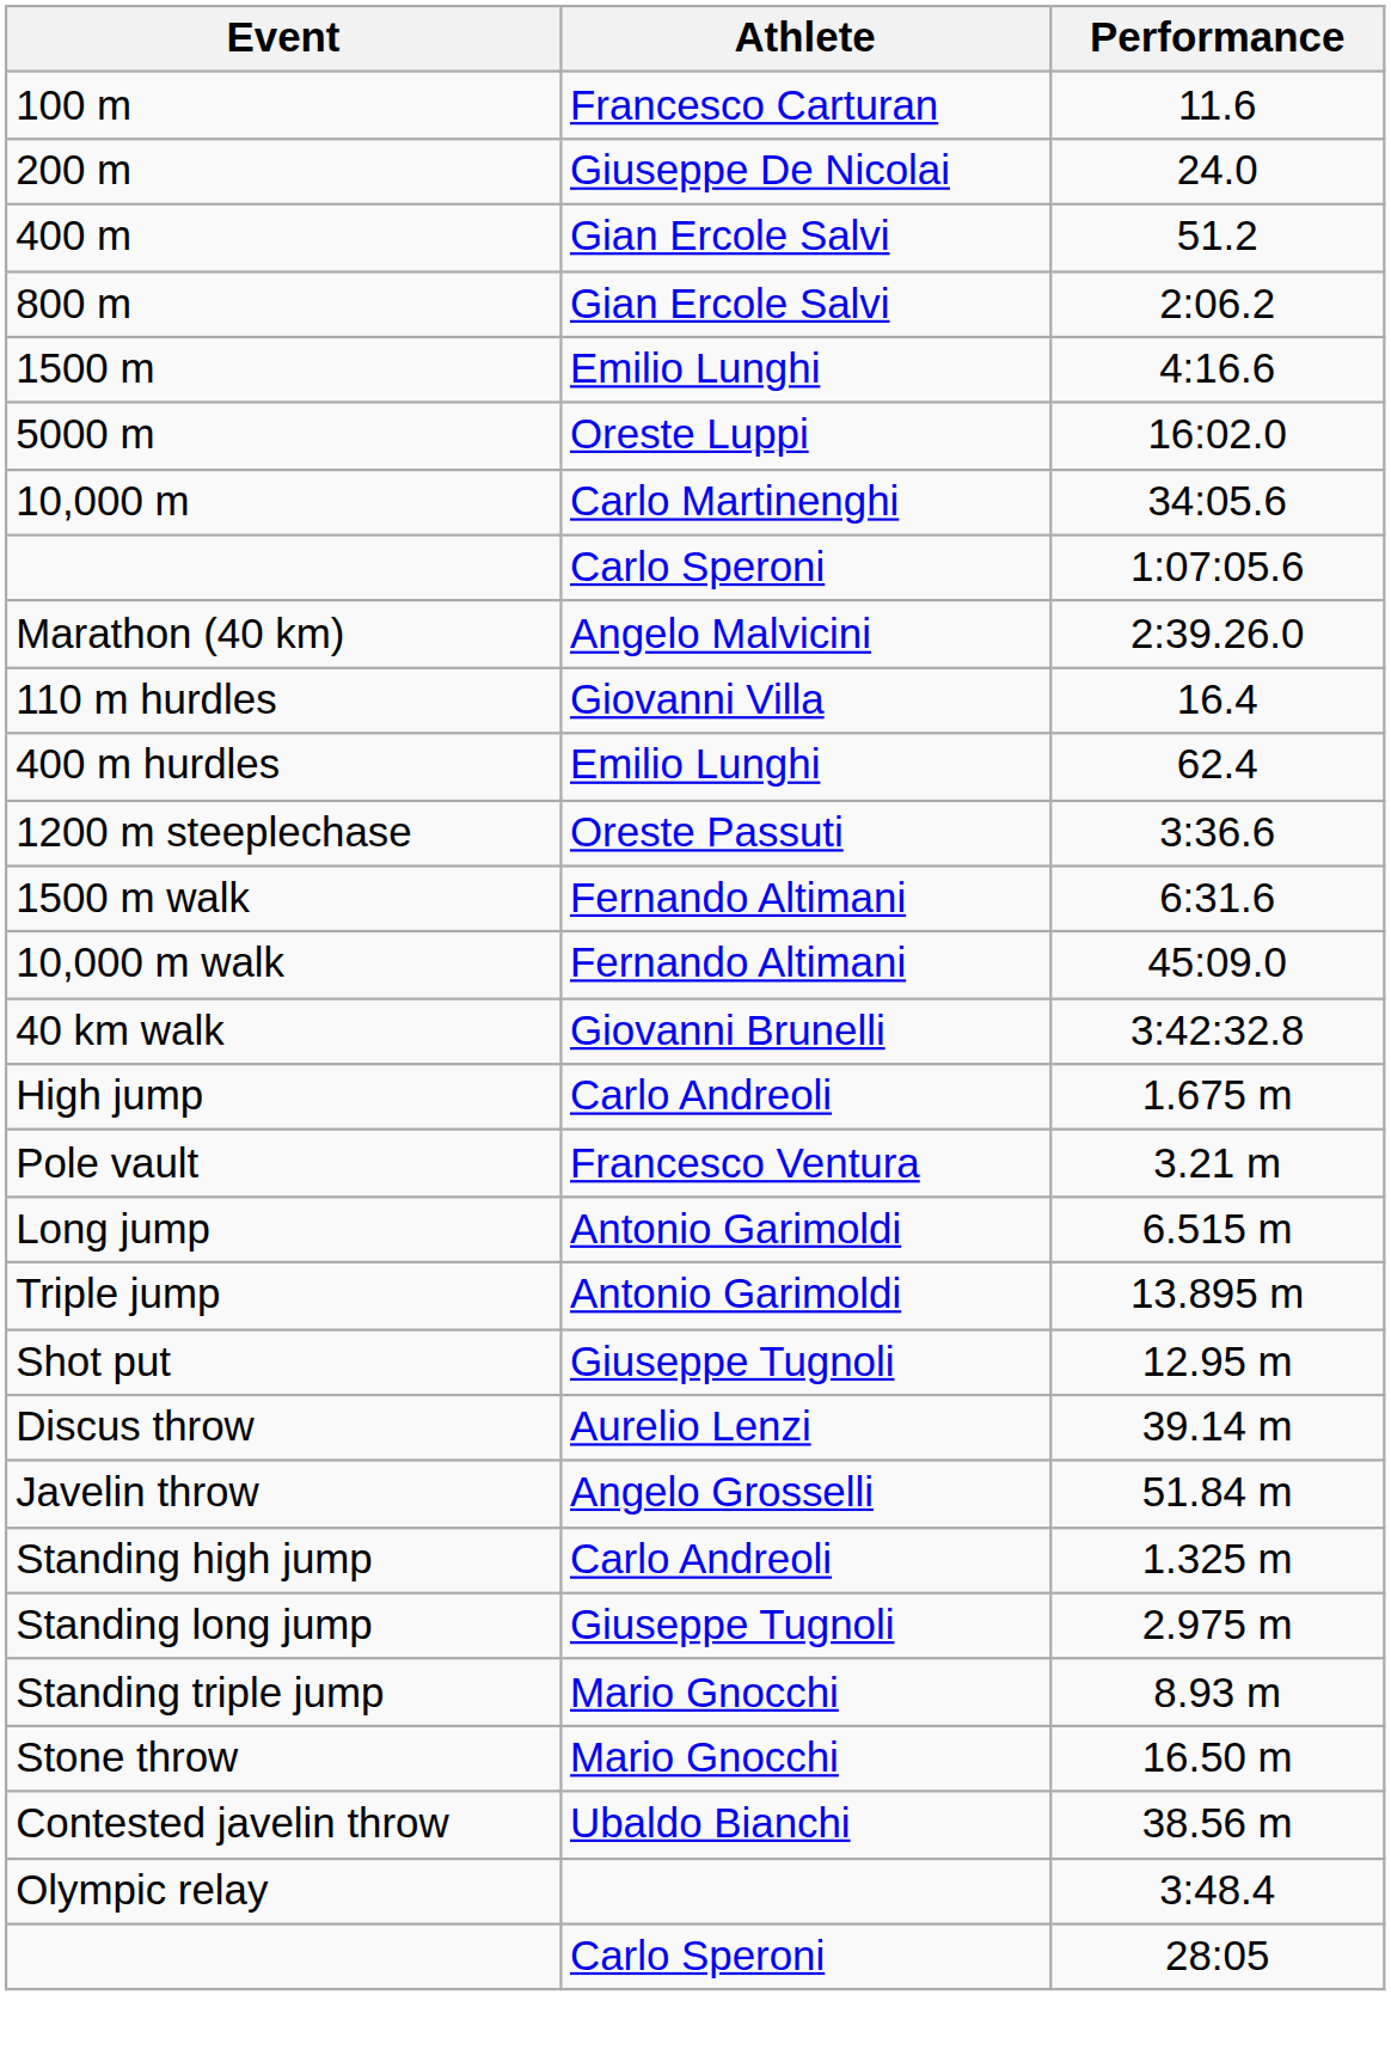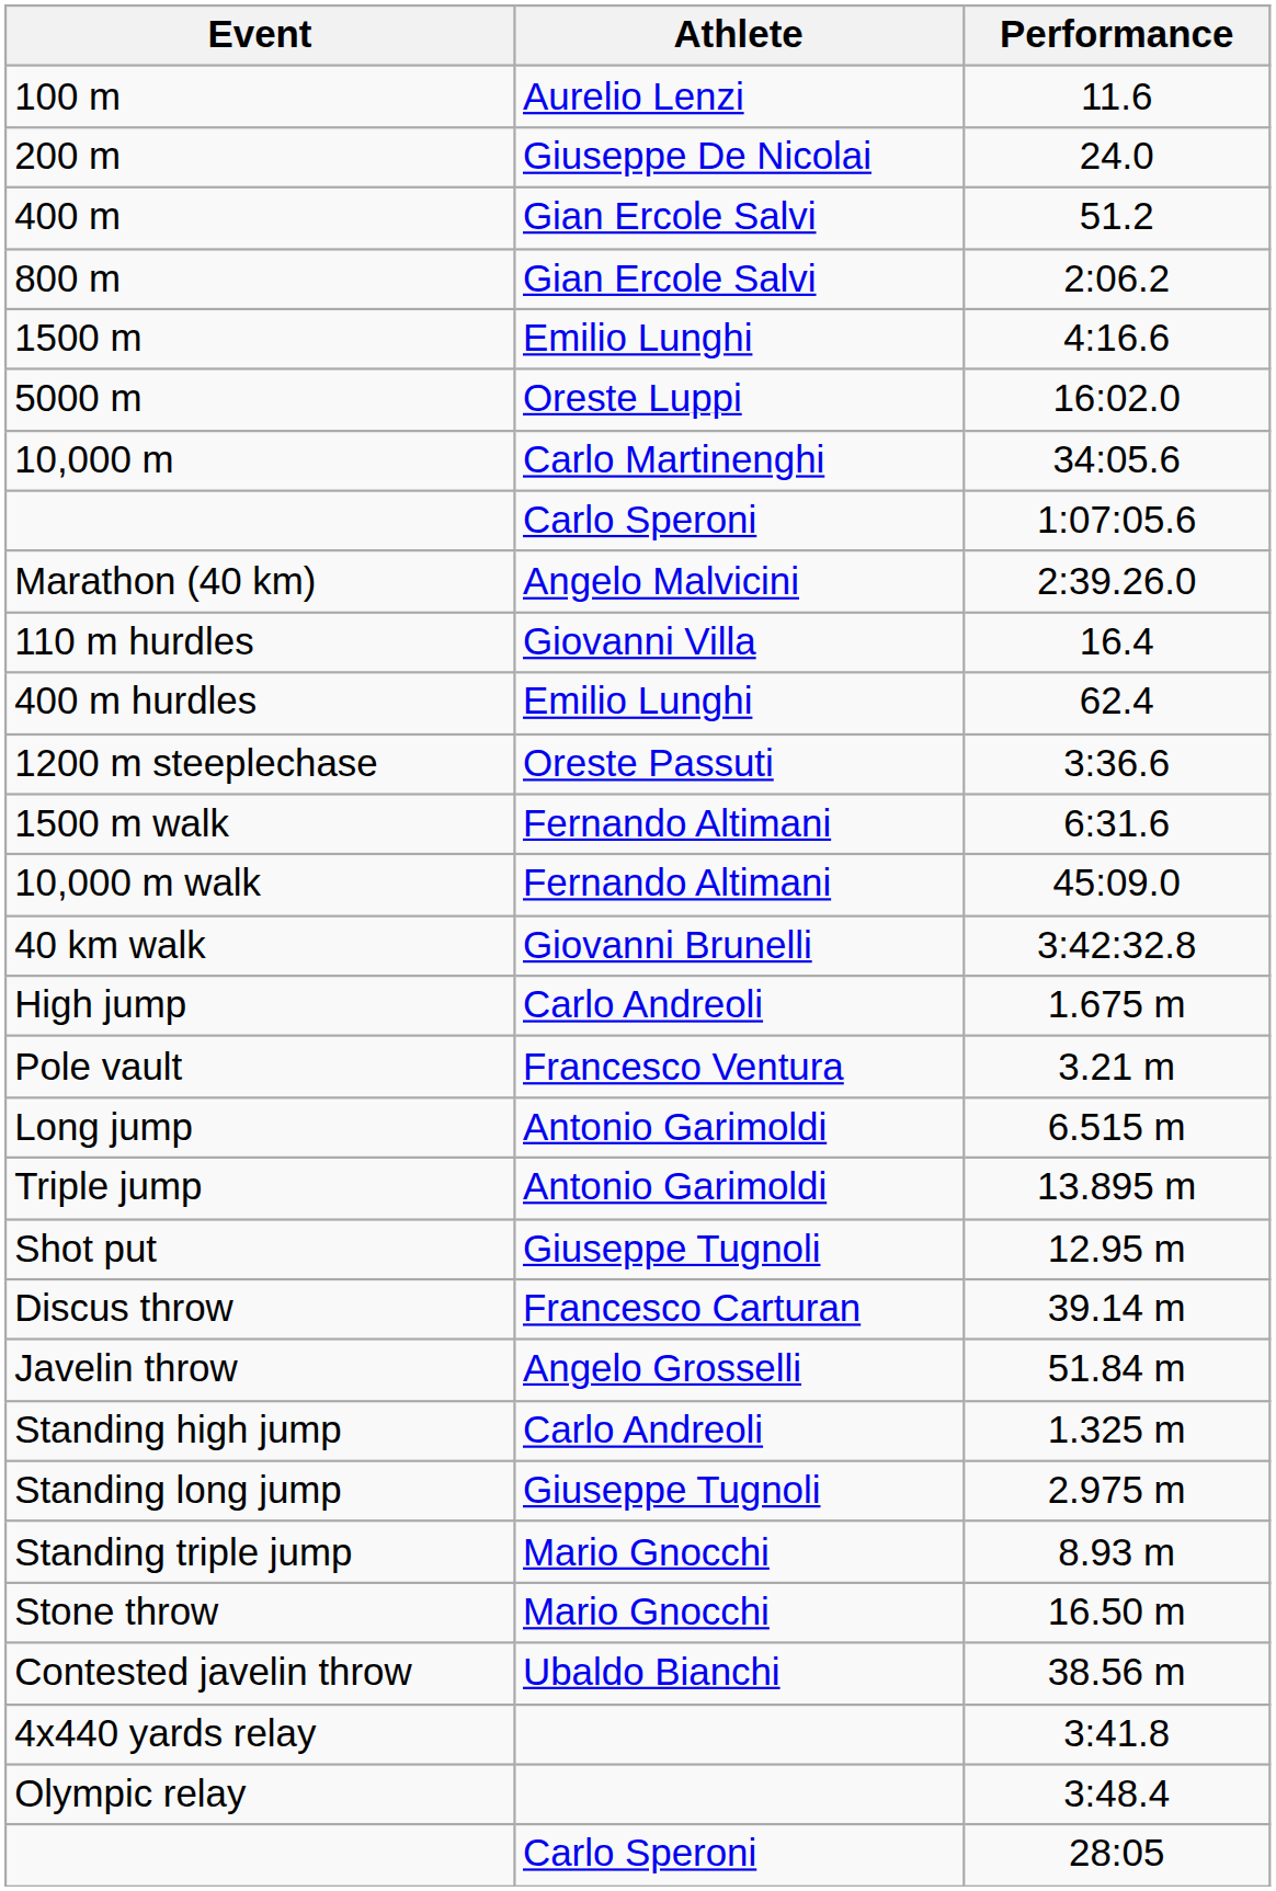100 m | Athlete: Francesco Carturan -> Aurelio Lenzi
Discus throw | Athlete: Aurelio Lenzi -> Francesco Carturan
+ row: 4x440 yards relay | 3:41.8
